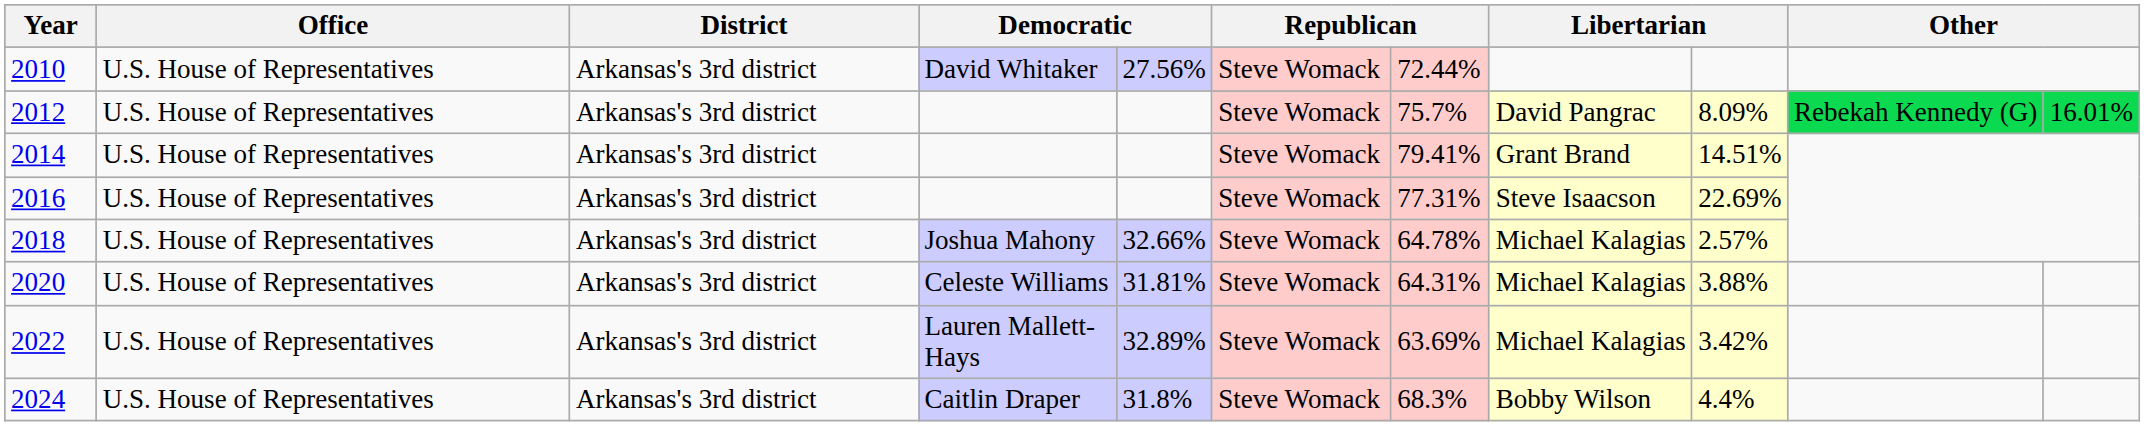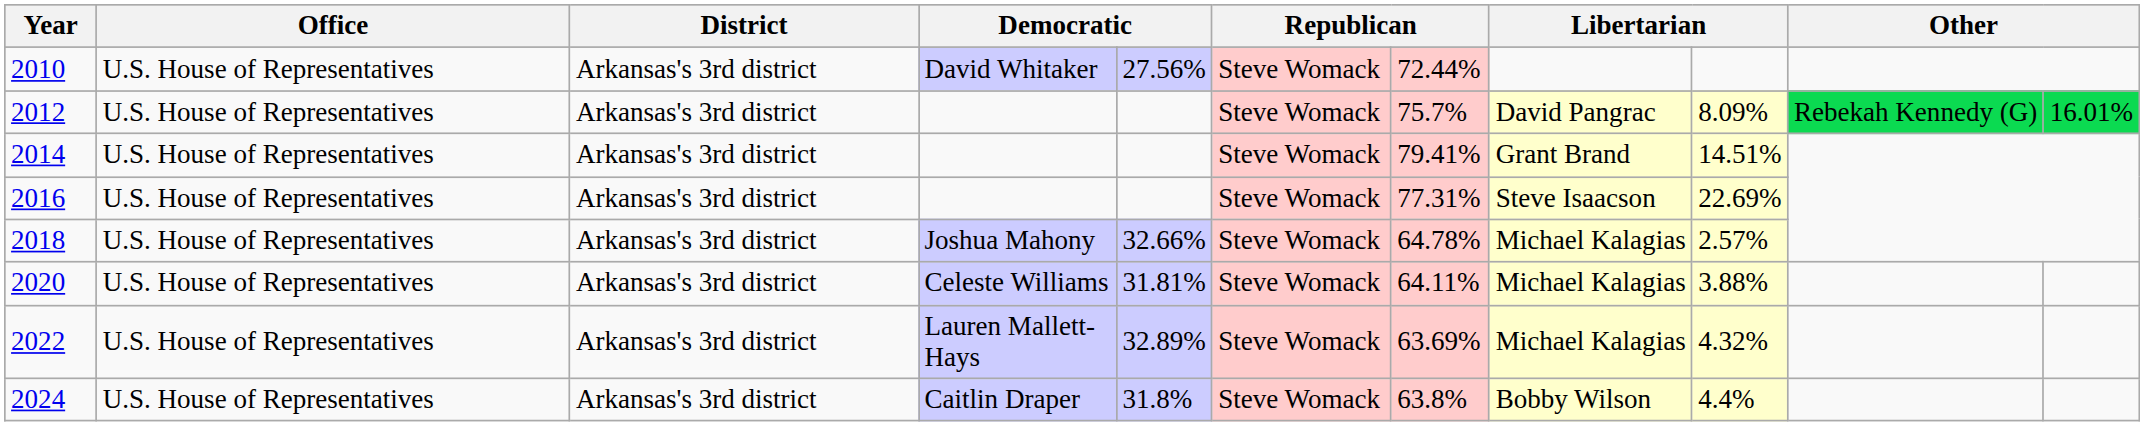2020 | column 7: 64.31% -> 64.11%
2022 | column 9: 3.42% -> 4.32%
2024 | column 7: 68.3% -> 63.8%
